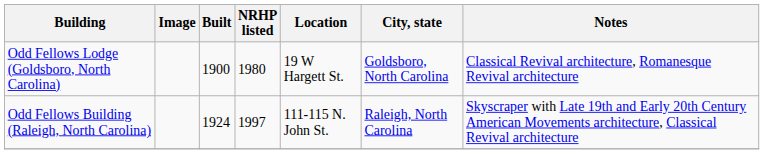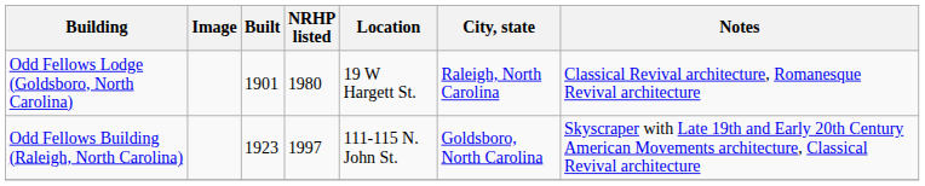Odd Fellows Lodge (Goldsboro, North Carolina) | Built: 1900 -> 1901
Odd Fellows Lodge (Goldsboro, North Carolina) | City, state: Goldsboro, North Carolina -> Raleigh, North Carolina
Odd Fellows Building (Raleigh, North Carolina) | Built: 1924 -> 1923
Odd Fellows Building (Raleigh, North Carolina) | City, state: Raleigh, North Carolina -> Goldsboro, North Carolina
